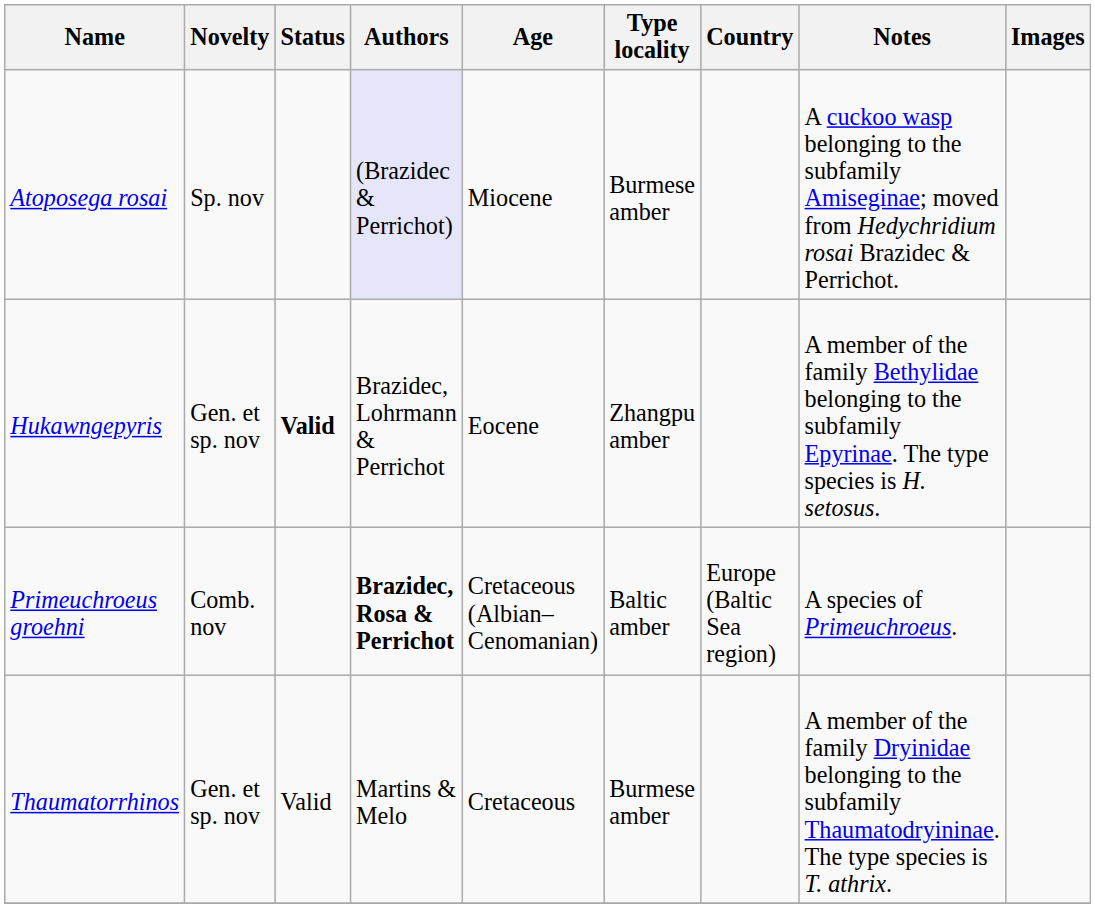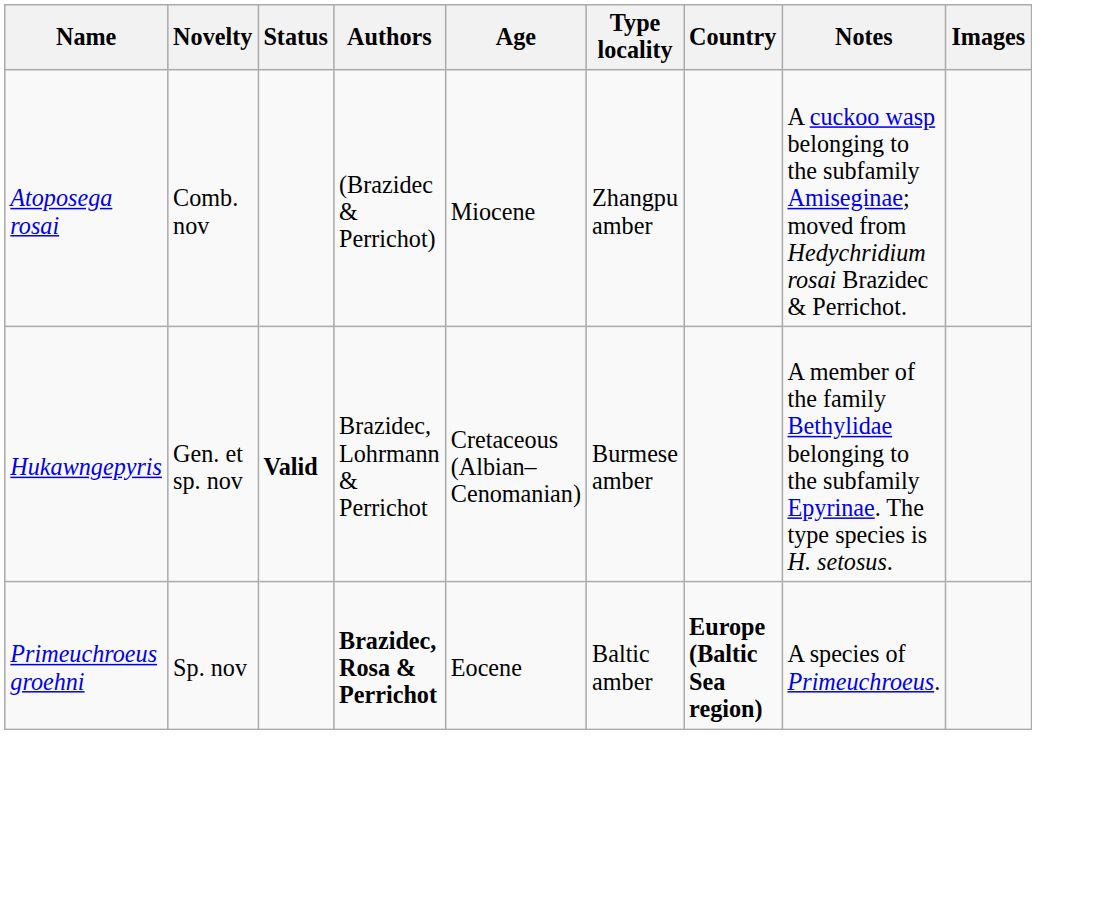Atoposega rosai | Novelty: Sp. nov -> Comb. nov
Atoposega rosai | Authors: lavender background -> no background
Atoposega rosai | Type locality: Burmese amber -> Zhangpu amber
Hukawngepyris | Age: Eocene -> Cretaceous (Albian–Cenomanian)
Hukawngepyris | Type locality: Zhangpu amber -> Burmese amber
Primeuchroeus groehni | Novelty: Comb. nov -> Sp. nov
Primeuchroeus groehni | Age: Cretaceous (Albian–Cenomanian) -> Eocene
Primeuchroeus groehni | Country: normal -> bold
- row: Thaumatorrhinos | Gen. et sp. nov | Valid | Martins & Melo | Cretaceous | Burmese amber | A member of the family Dryinidae belonging to the subfamily Thaumatodryininae. The type species is T. athrix.
